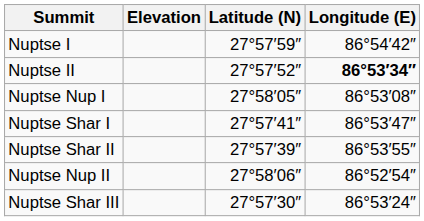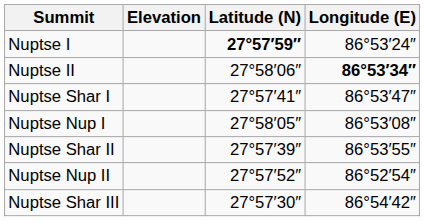Nuptse I | Latitude (N): normal -> bold
Nuptse I | Longitude (E): 86°54′42″ -> 86°53′24″
Nuptse II | Latitude (N): 27°57′52″ -> 27°58′06″
rows swapped: Nuptse Shar I <-> Nuptse Nup I
Nuptse Nup II | Latitude (N): 27°58′06″ -> 27°57′52″
Nuptse Shar III | Longitude (E): 86°53′24″ -> 86°54′42″
